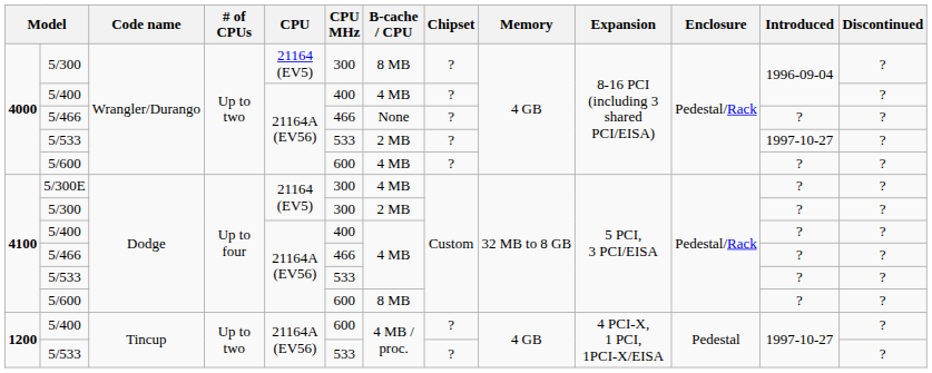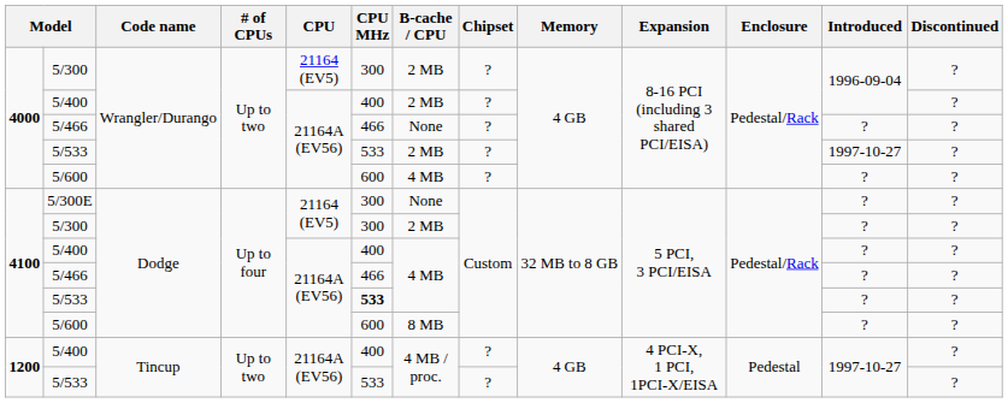4000 / 5/300 | B-cache / CPU: 8 MB -> 2 MB
4000 / 5/400 | B-cache / CPU: 4 MB -> 2 MB
5/300E | B-cache / CPU: 4 MB -> None
4100 / 5/533 | CPU MHz: normal -> bold
1200 / 5/400 | CPU MHz: 600 -> 400
